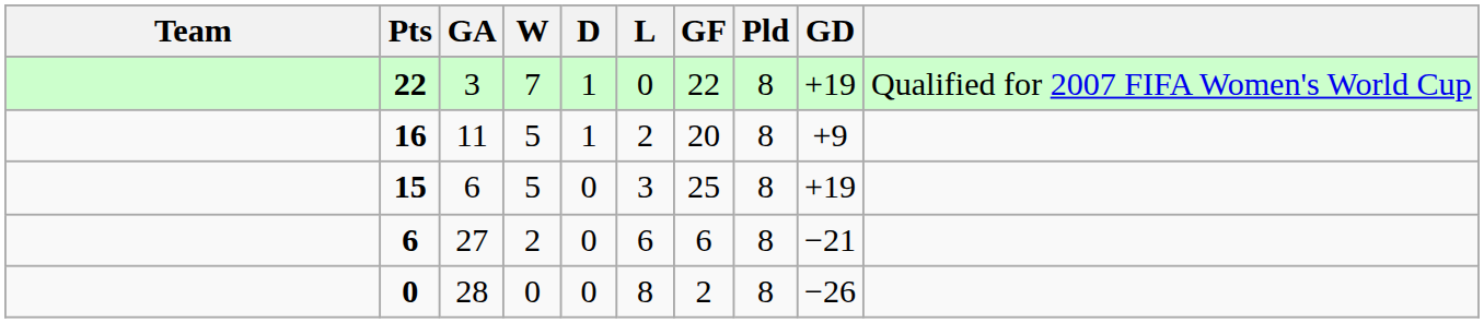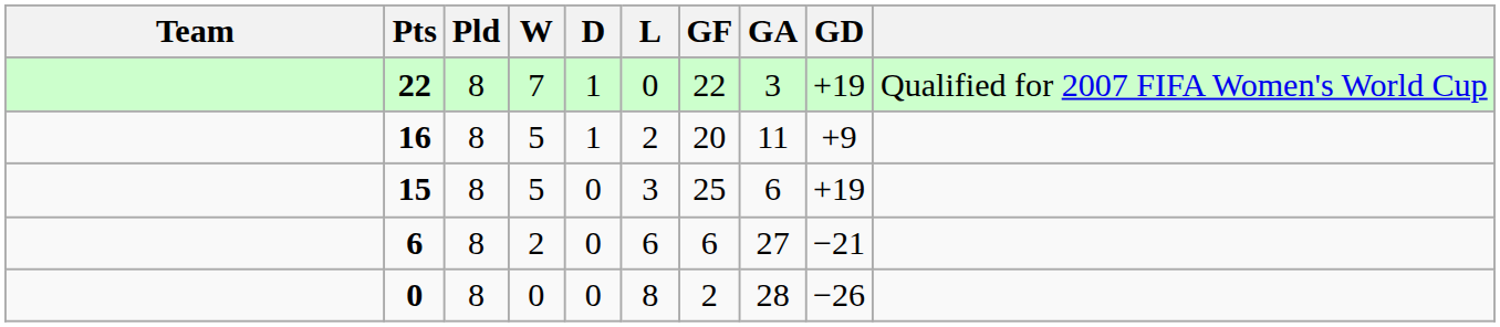columns swapped: Pld <-> GA
